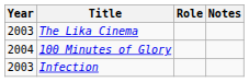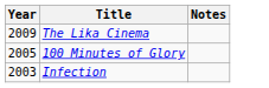- column: Role
The Lika Cinema | Year: 2003 -> 2009
100 Minutes of Glory | Year: 2004 -> 2005
